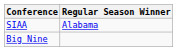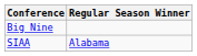rows swapped: Big Nine <-> SIAA
